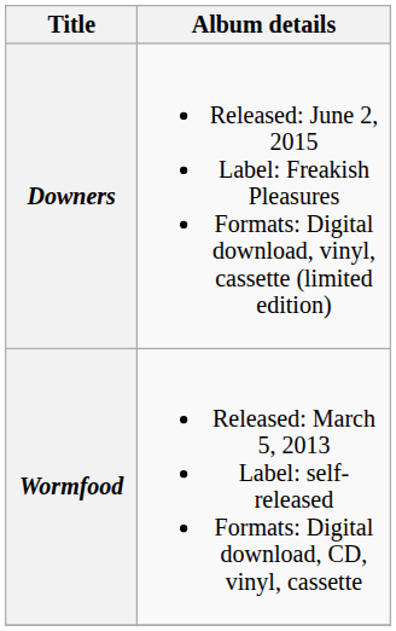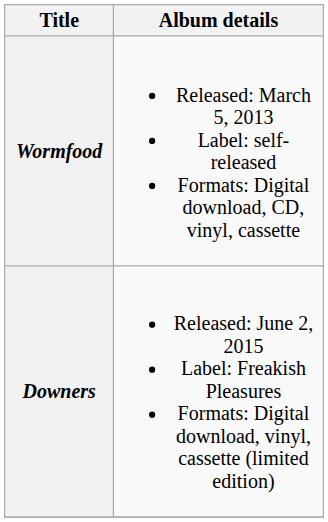rows swapped: Wormfood <-> Downers
